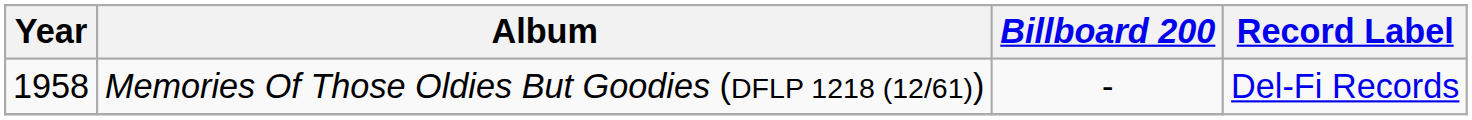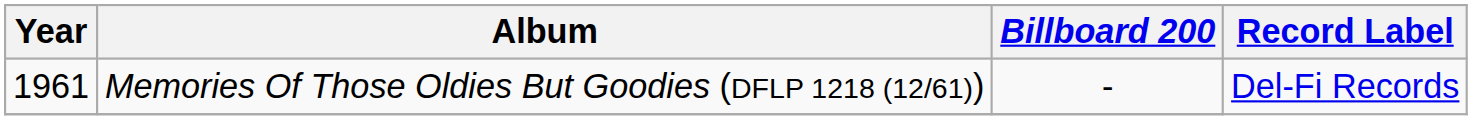Memories Of Those Oldies But Goodies (DFLP 1218 (12/61)) | Year: 1958 -> 1961
